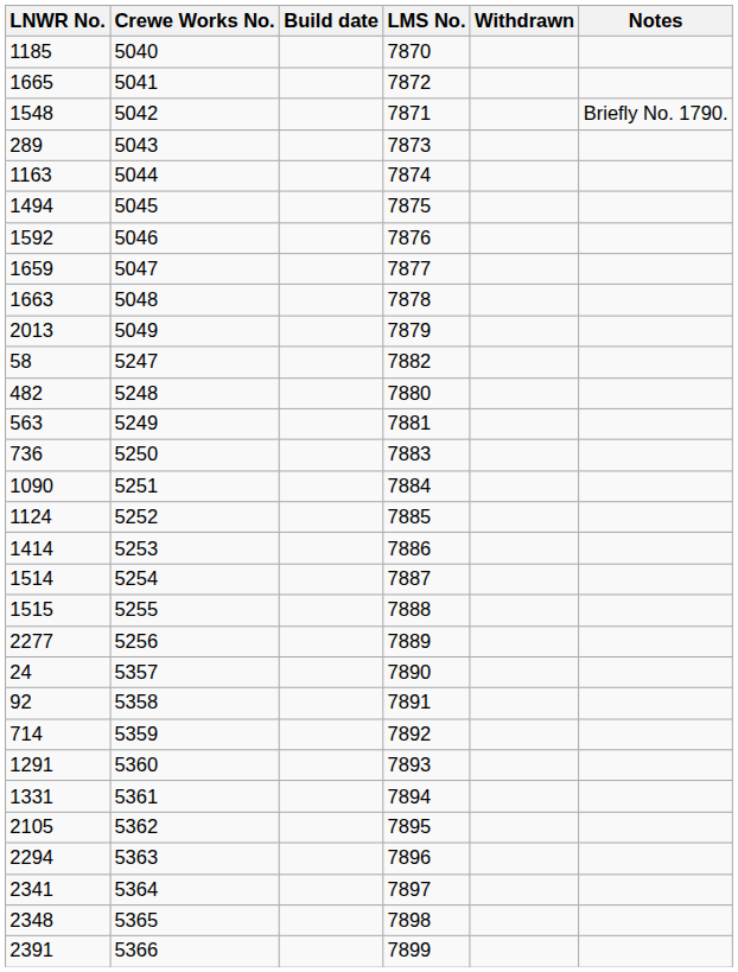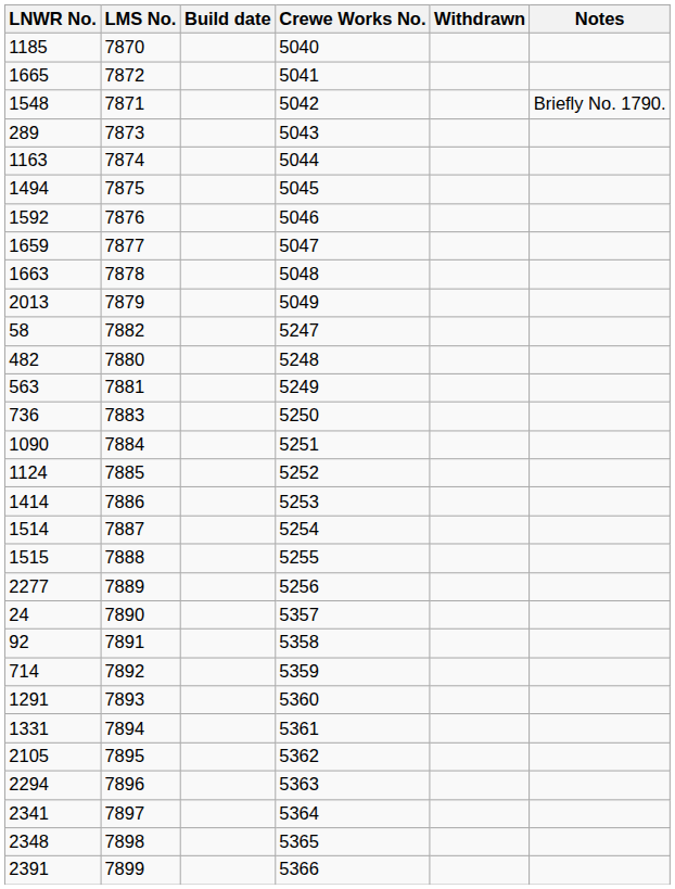columns swapped: Crewe Works No. <-> LMS No.
